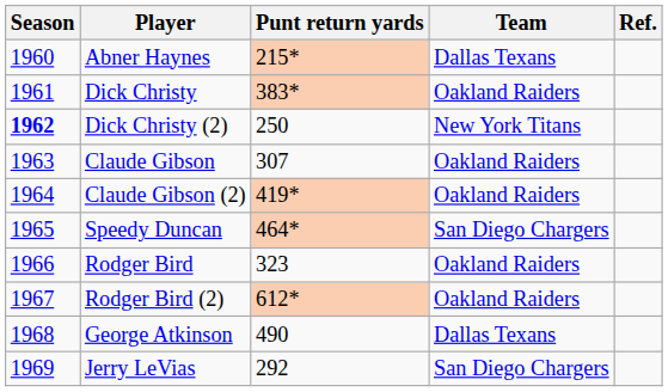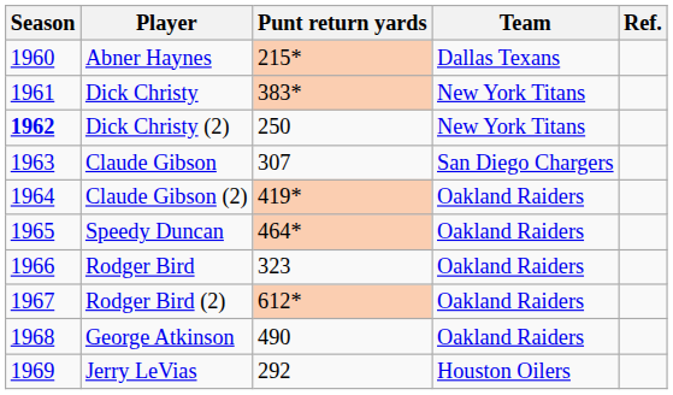Dick Christy | Team: Oakland Raiders -> New York Titans
Claude Gibson | Team: Oakland Raiders -> San Diego Chargers
Speedy Duncan | Team: San Diego Chargers -> Oakland Raiders
George Atkinson | Team: Dallas Texans -> Oakland Raiders
Jerry LeVias | Team: San Diego Chargers -> Houston Oilers
